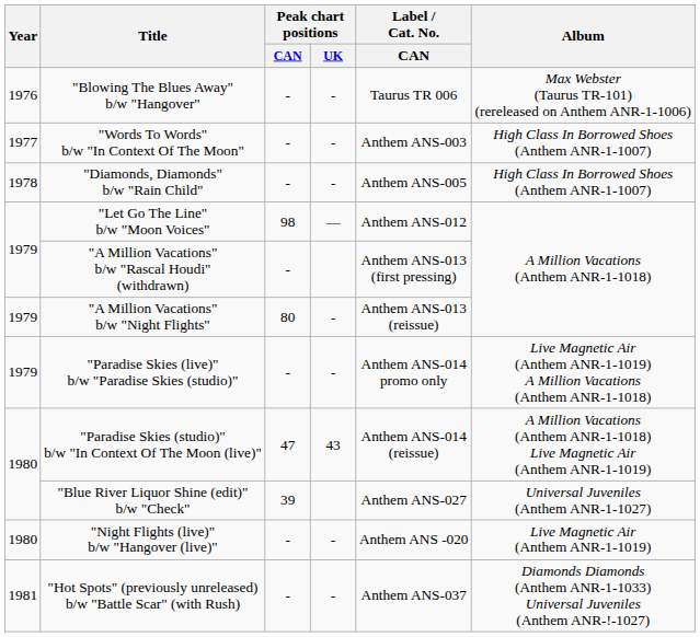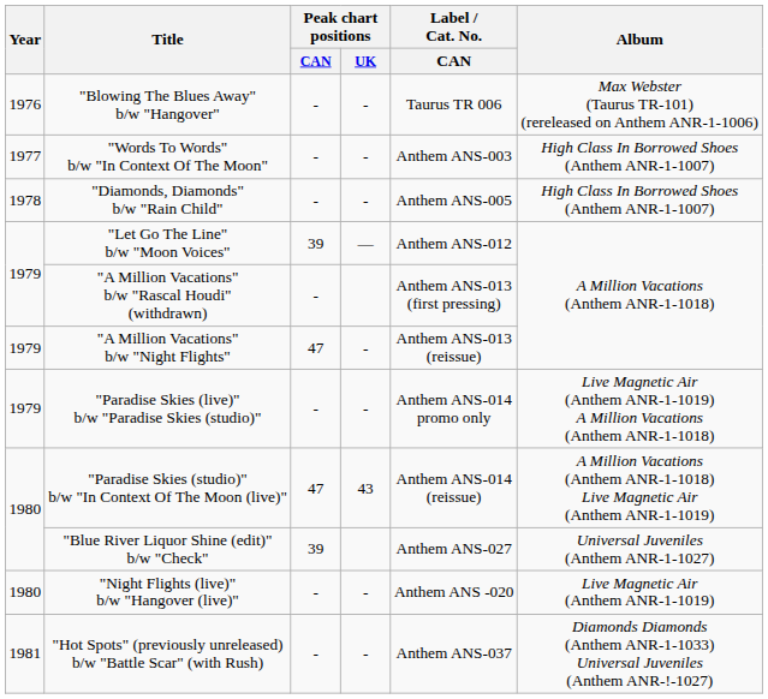"Let Go The Line" b/w "Moon Voices" | Peak chart positions / CAN: 98 -> 39
"A Million Vacations" b/w "Night Flights" | Peak chart positions / CAN: 80 -> 47
